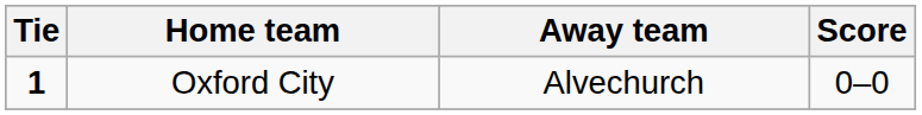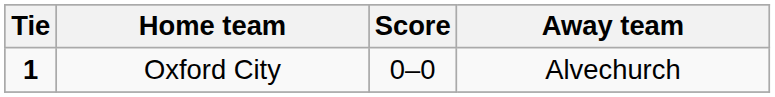columns swapped: Score <-> Away team
